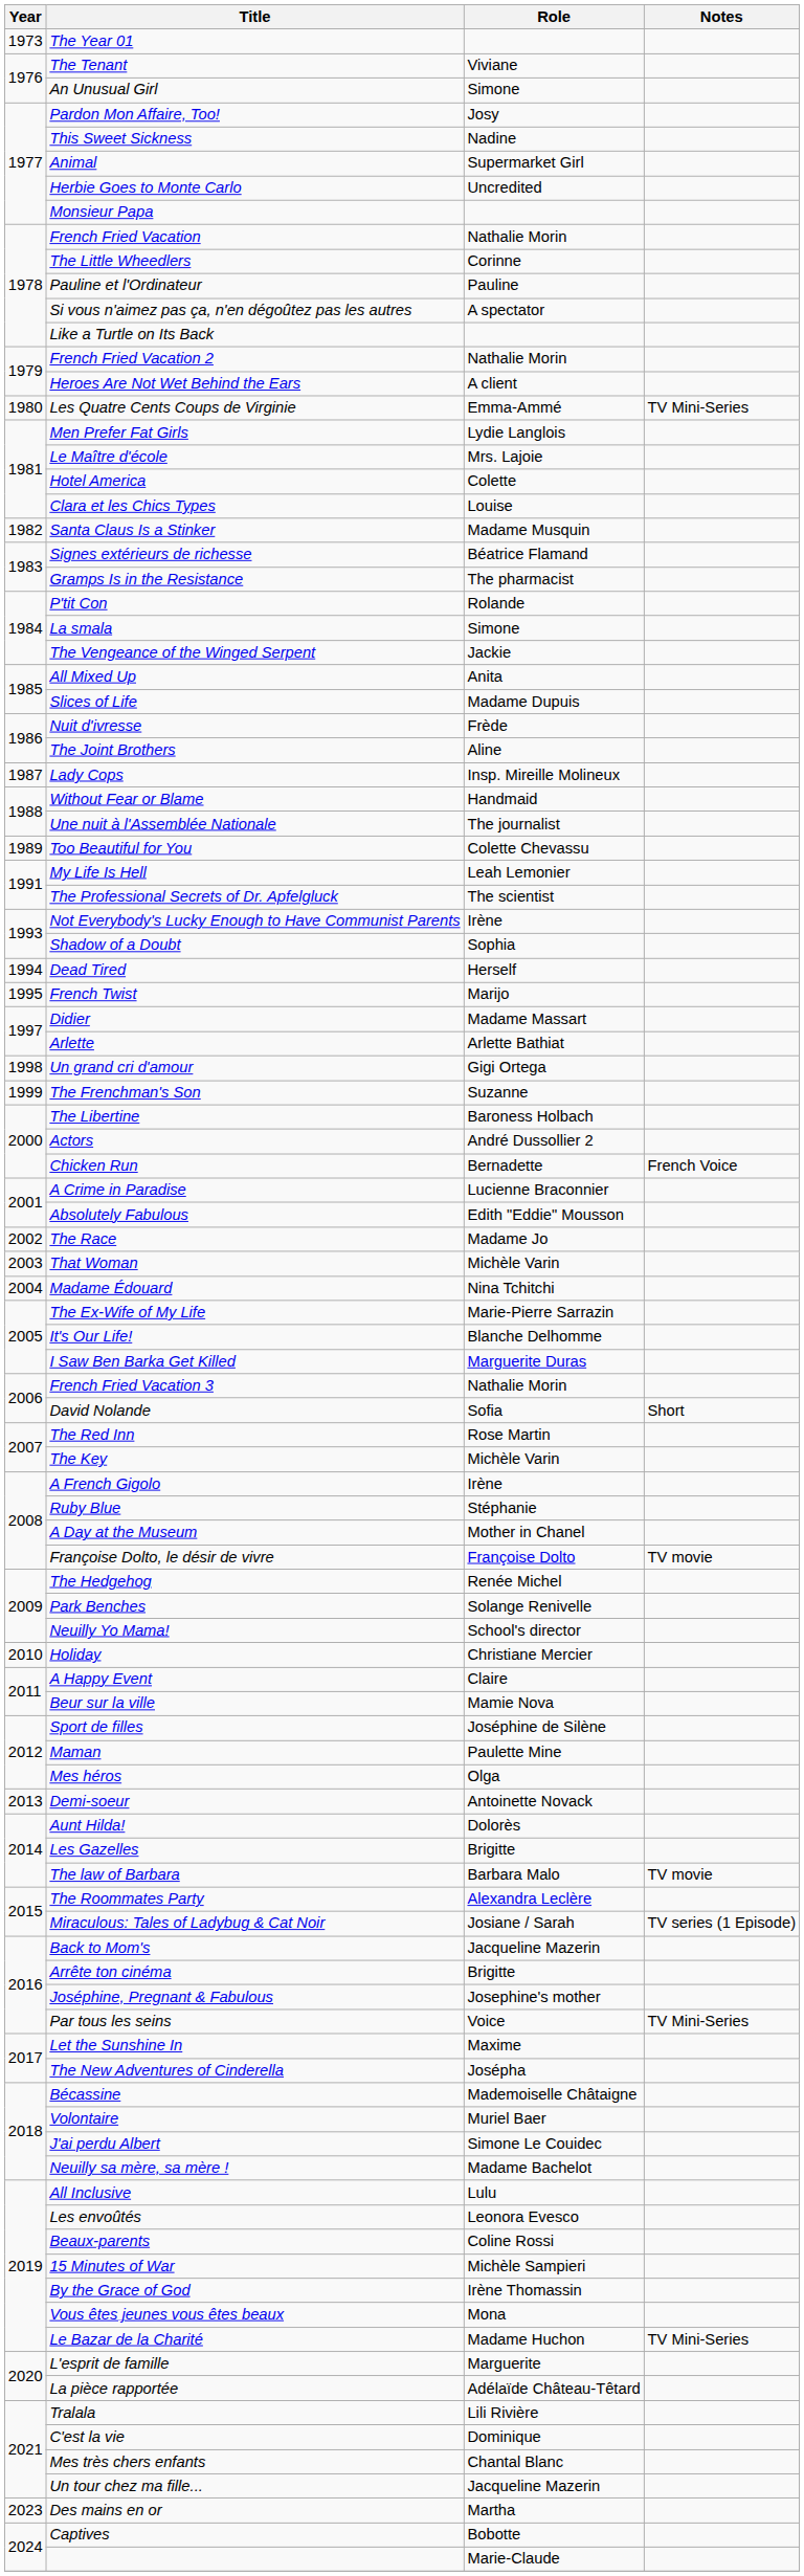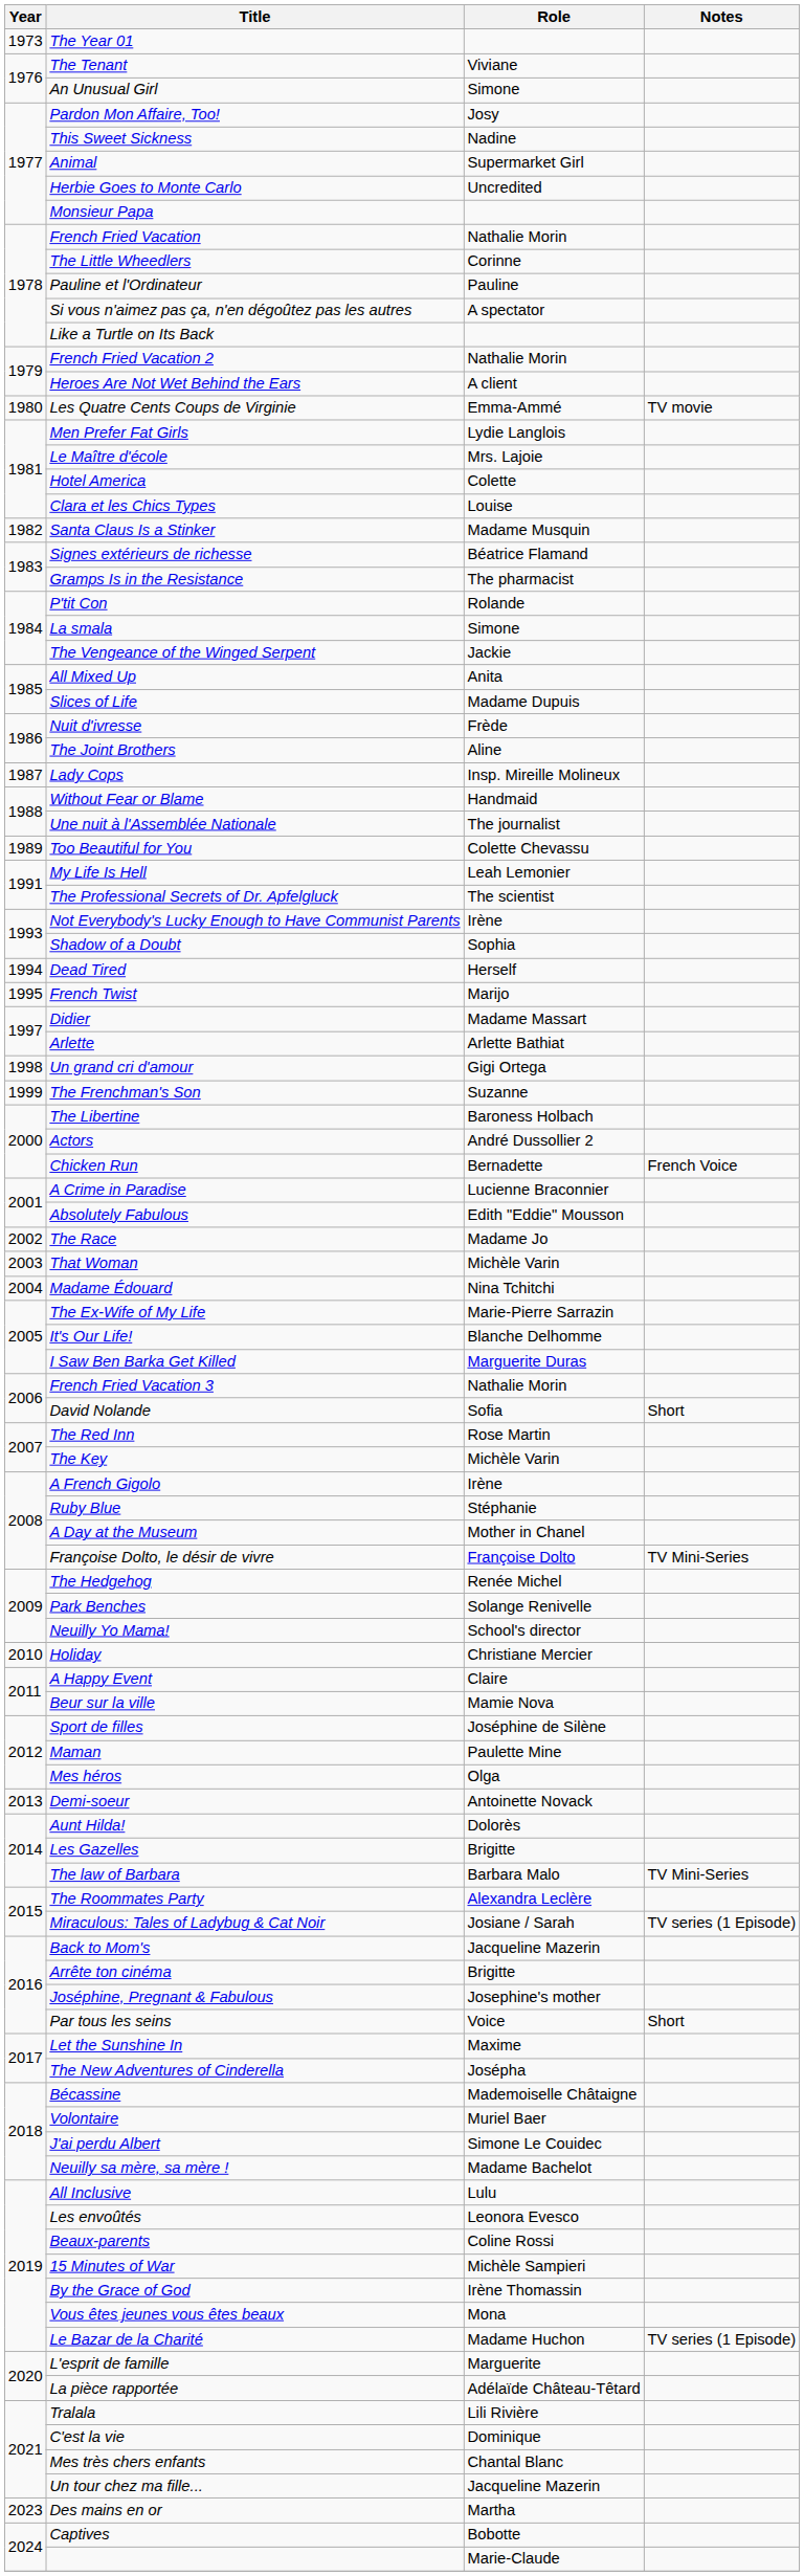Les Quatre Cents Coups de Virginie | Notes: TV Mini-Series -> TV movie
Françoise Dolto, le désir de vivre | Notes: TV movie -> TV Mini-Series
The law of Barbara | Notes: TV movie -> TV Mini-Series
Par tous les seins | Notes: TV Mini-Series -> Short
Le Bazar de la Charité | Notes: TV Mini-Series -> TV series (1 Episode)
